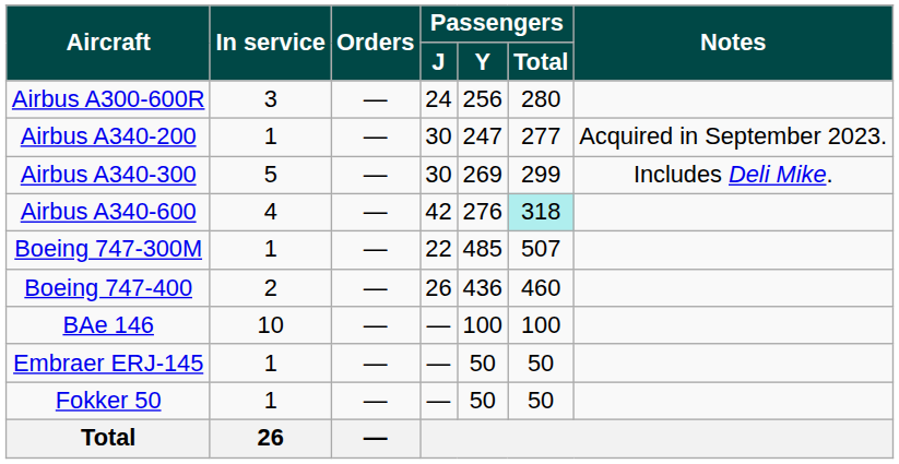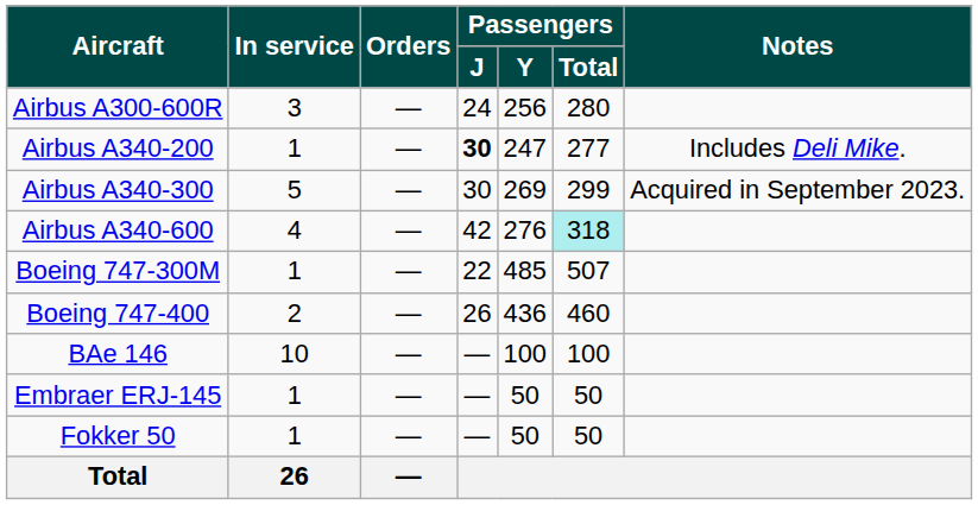Airbus A340-200 | Passengers / J: normal -> bold
Airbus A340-200 | Notes: Acquired in September 2023. -> Includes Deli Mike.
Airbus A340-300 | Notes: Includes Deli Mike. -> Acquired in September 2023.
